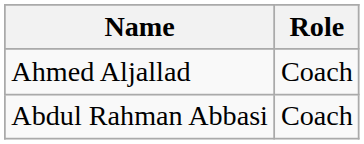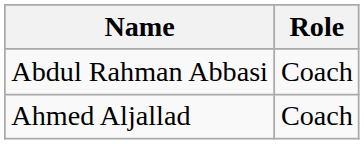rows swapped: Ahmed Aljallad <-> Abdul Rahman Abbasi
